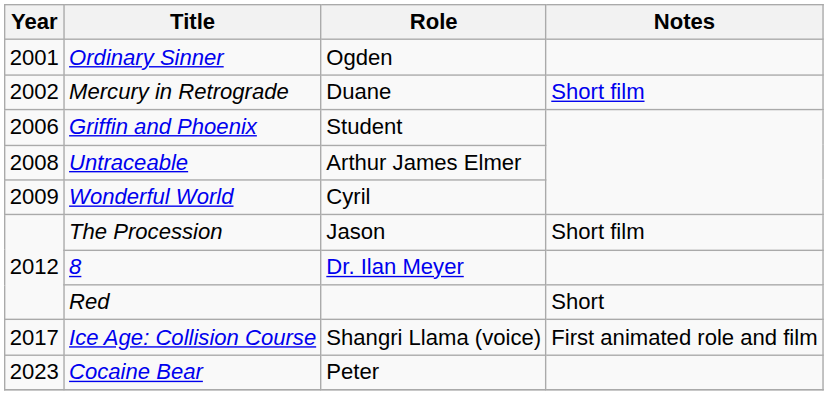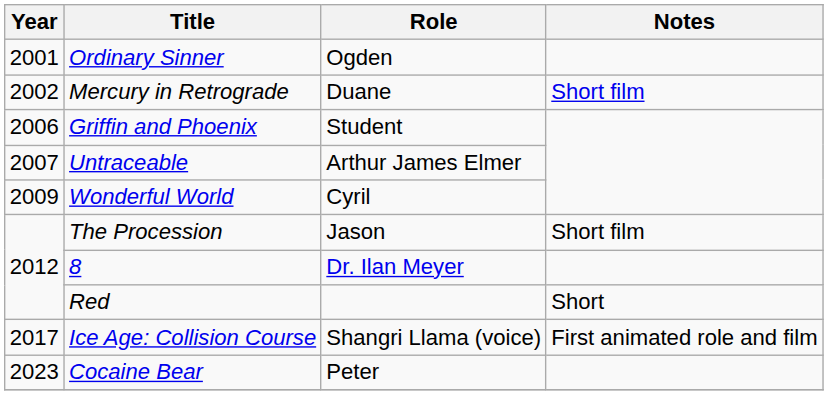Untraceable | Year: 2008 -> 2007
